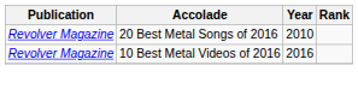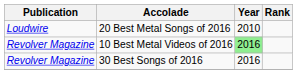20 Best Metal Songs of 2016 | Publication: Revolver Magazine -> Loudwire
10 Best Metal Videos of 2016 | Year: no background -> lightgreen background
+ row: Revolver Magazine | 30 Best Songs of 2016 | 2016
